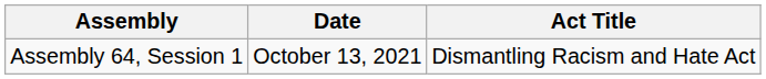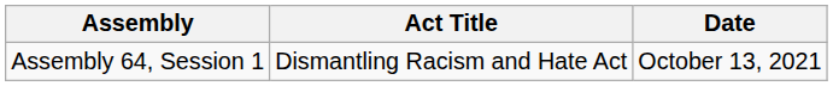columns swapped: Act Title <-> Date
